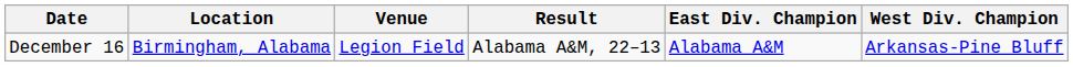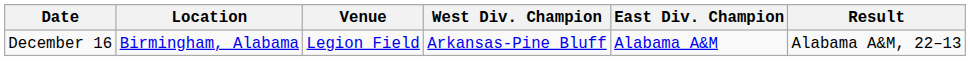columns swapped: West Div. Champion <-> Result
